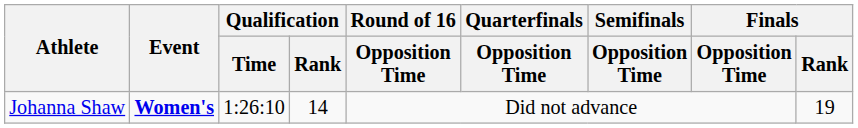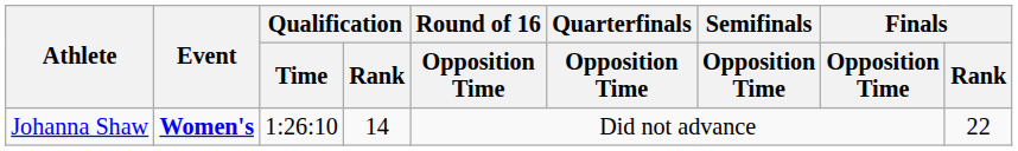Johanna Shaw | Finals / Rank: 19 -> 22
